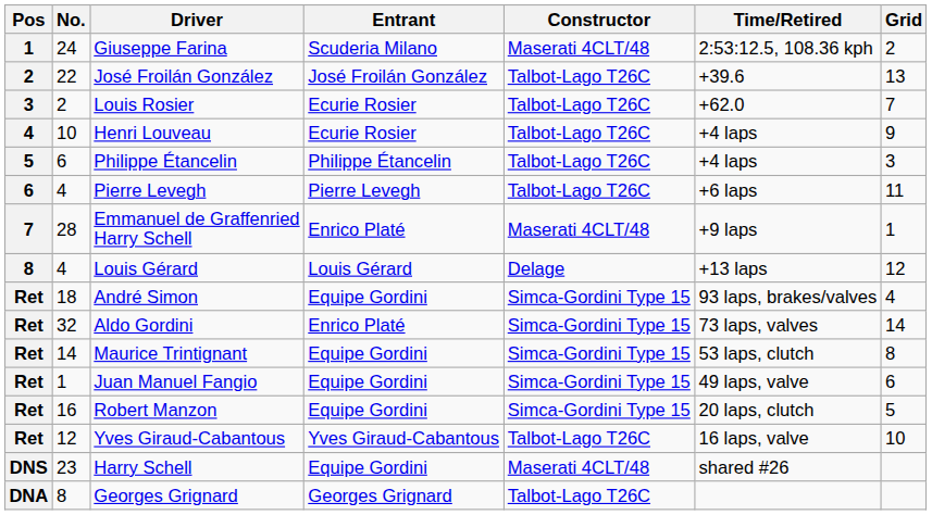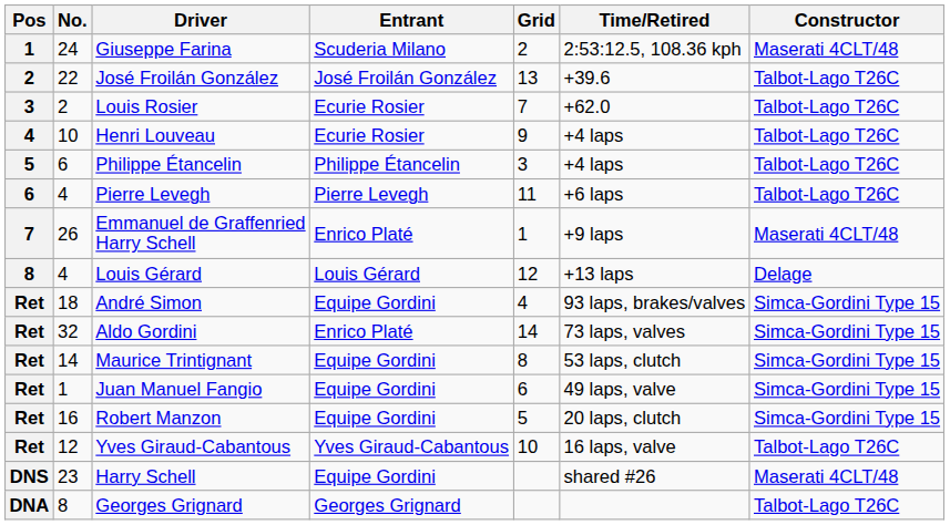columns swapped: Constructor <-> Grid
Emmanuel de Graffenried Harry Schell | No.: 28 -> 26
